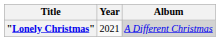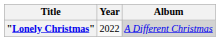"Lonely Christmas" | Year: 2021 -> 2022
